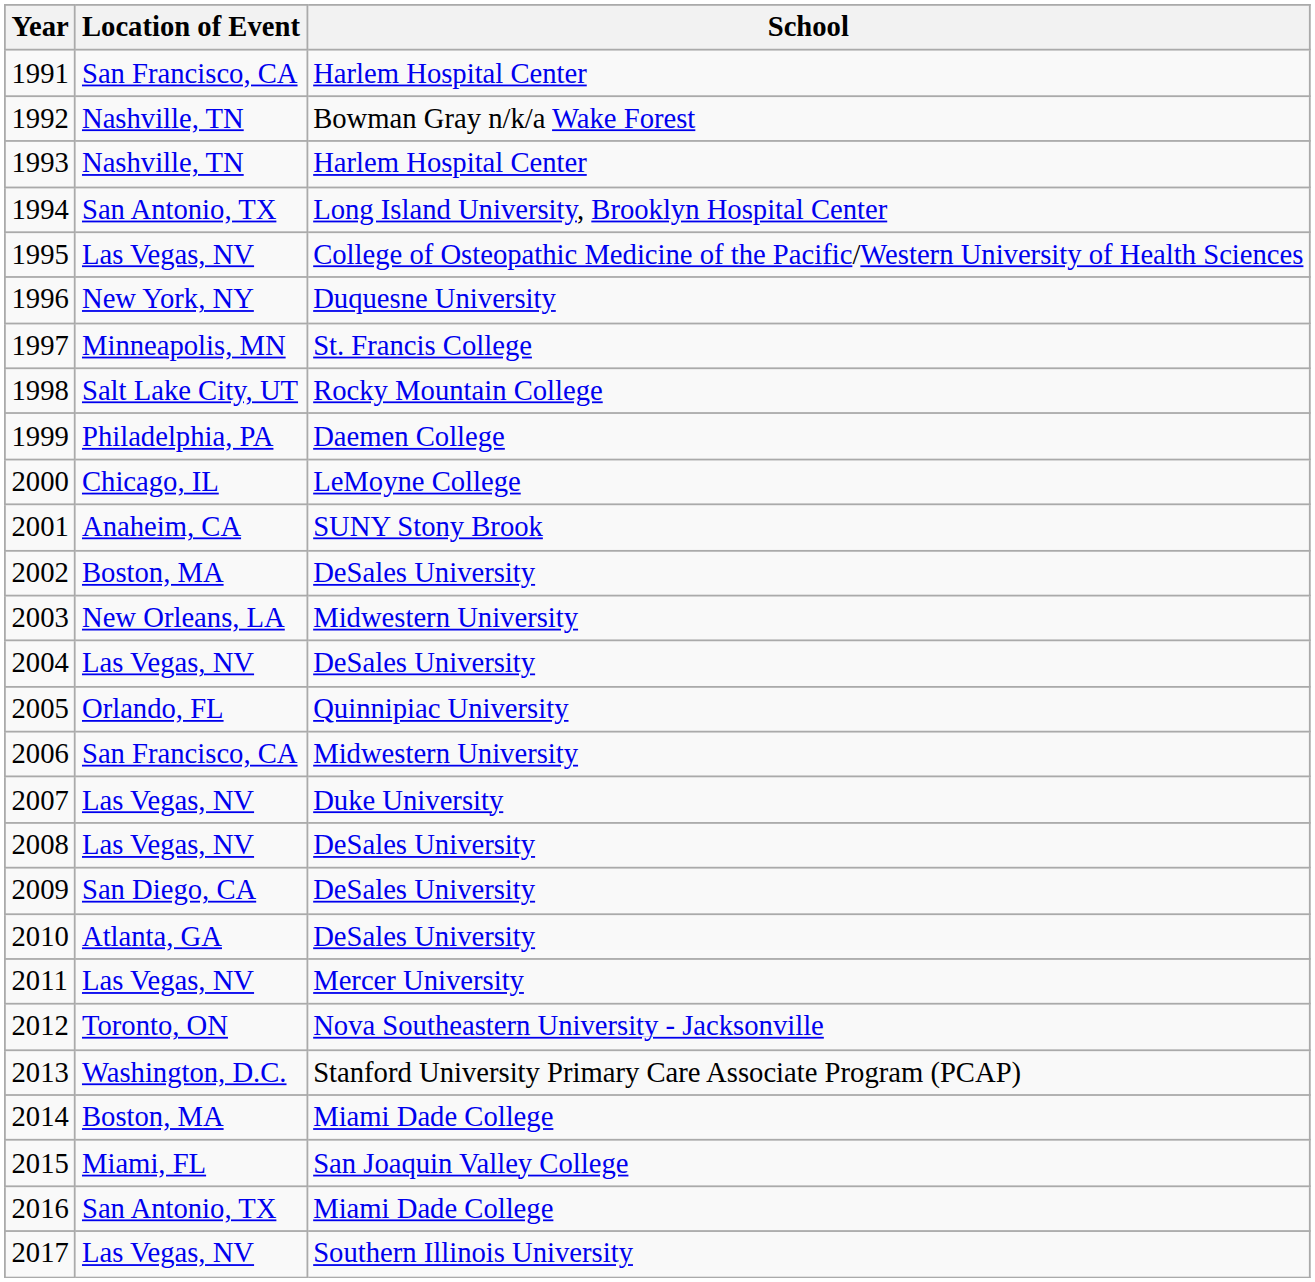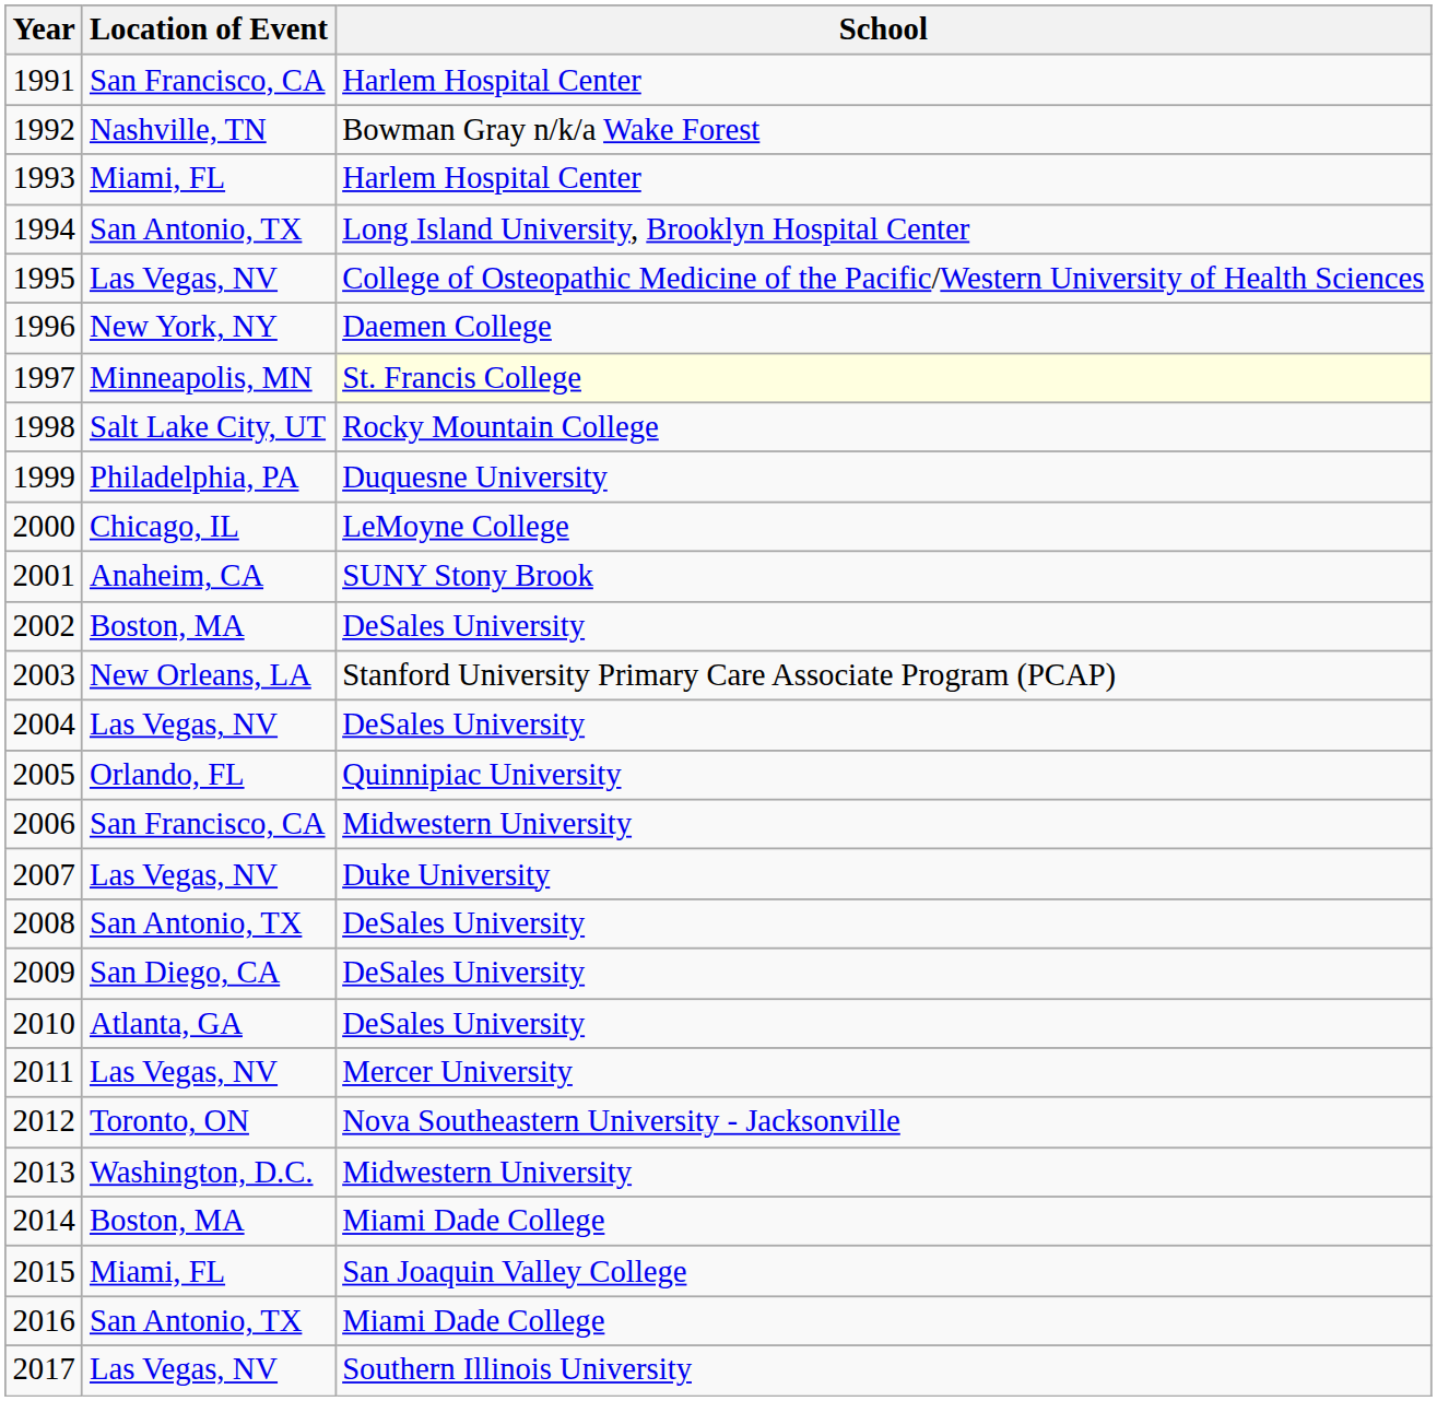1993 | Location of Event: Nashville, TN -> Miami, FL
1996 | School: Duquesne University -> Daemen College
1997 | School: no background -> lightyellow background
1999 | School: Daemen College -> Duquesne University
2003 | School: Midwestern University -> Stanford University Primary Care Associate Program (PCAP)
2008 | Location of Event: Las Vegas, NV -> San Antonio, TX
2013 | School: Stanford University Primary Care Associate Program (PCAP) -> Midwestern University
